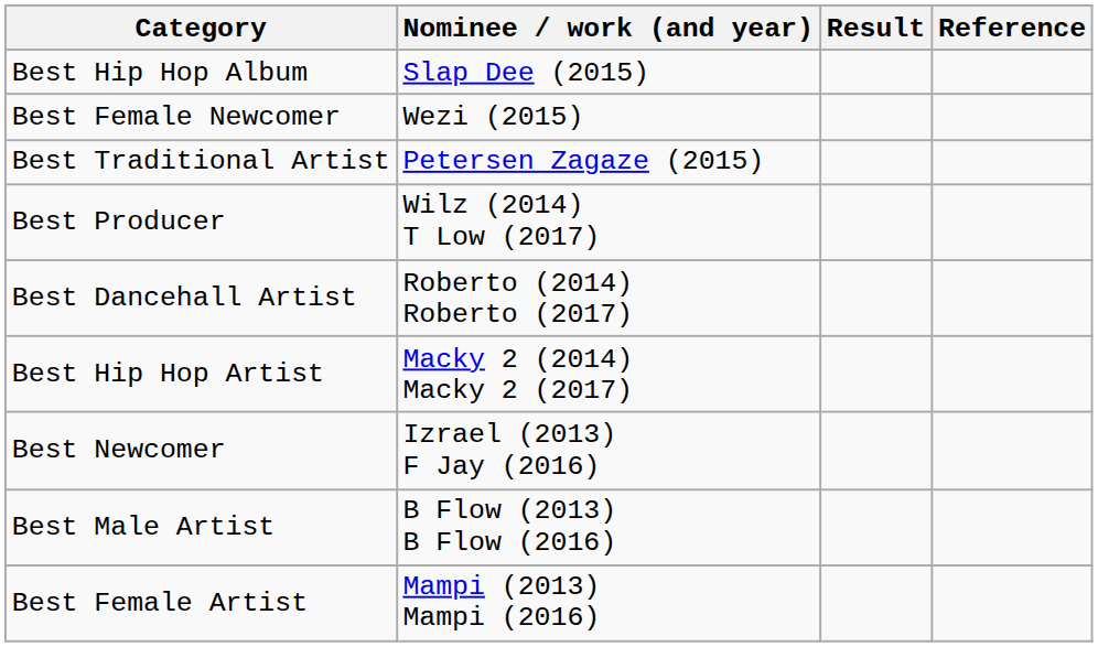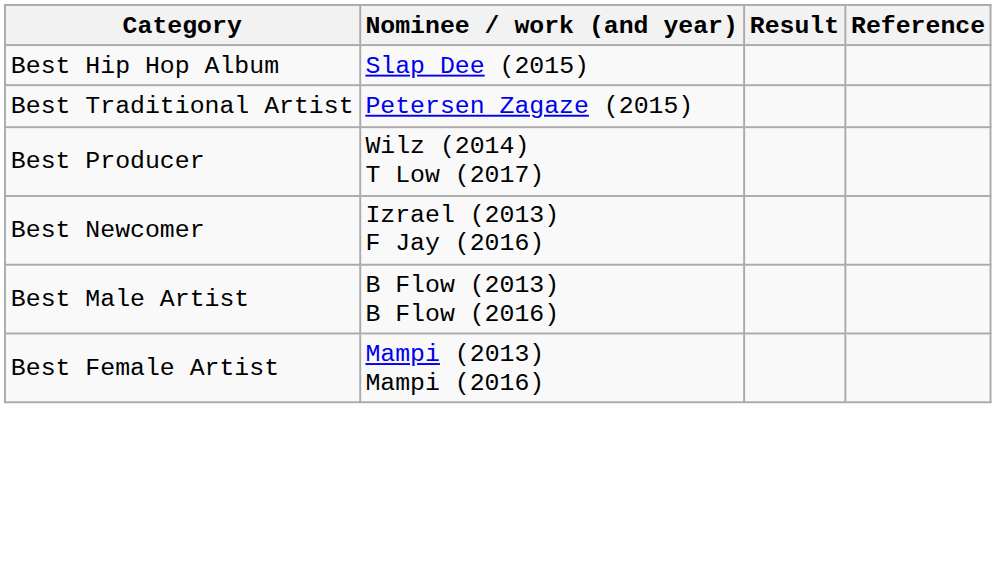- row: Best Female Newcomer | Wezi (2015)
- row: Best Dancehall Artist | Roberto (2014) Roberto (2017)
- row: Best Hip Hop Artist | Macky 2 (2014) Macky 2 (2017)
